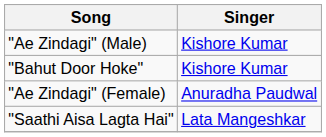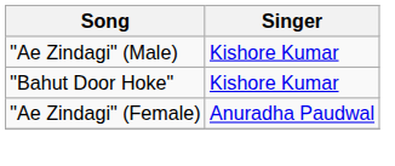- row: "Saathi Aisa Lagta Hai" | Lata Mangeshkar
